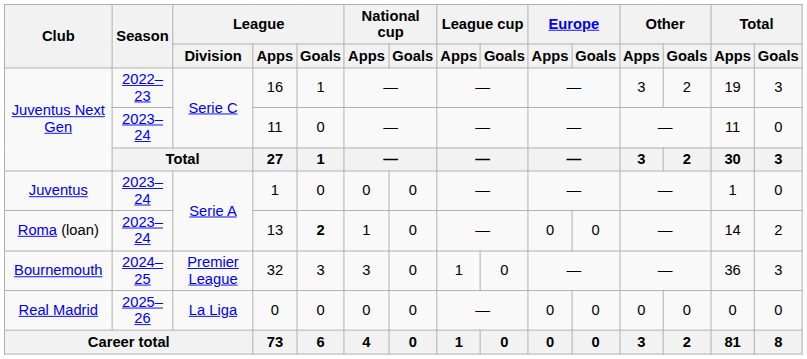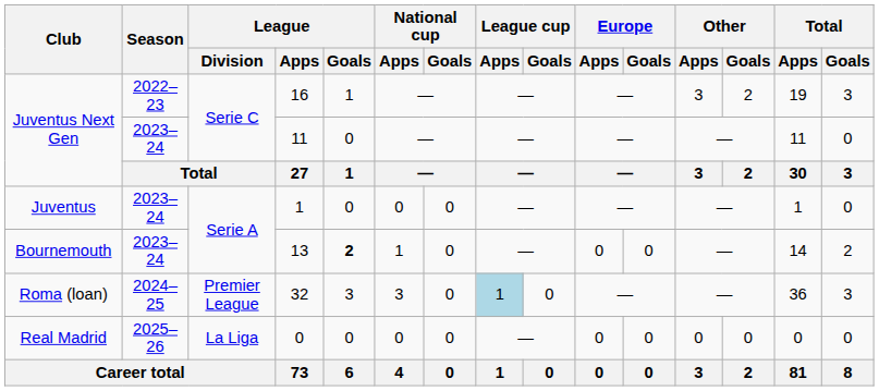13 | Club: Roma (loan) -> Bournemouth
32 | Club: Bournemouth -> Roma (loan)
32 | League cup / Apps: no background -> lightblue background
